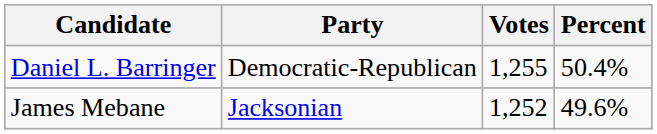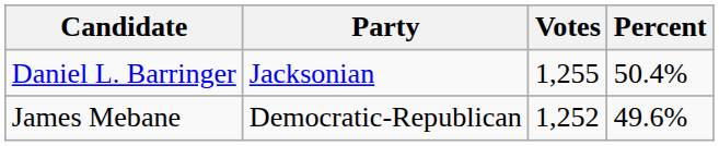Daniel L. Barringer | Party: Democratic-Republican -> Jacksonian
James Mebane | Party: Jacksonian -> Democratic-Republican
